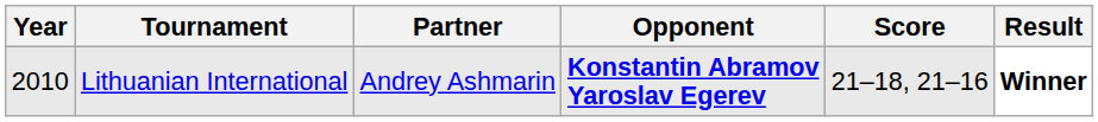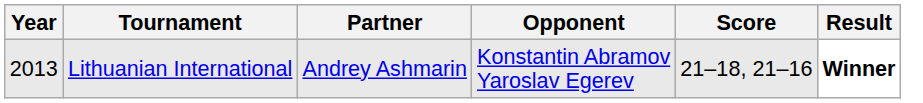Lithuanian International | Year: 2010 -> 2013
Lithuanian International | Opponent: bold -> normal
